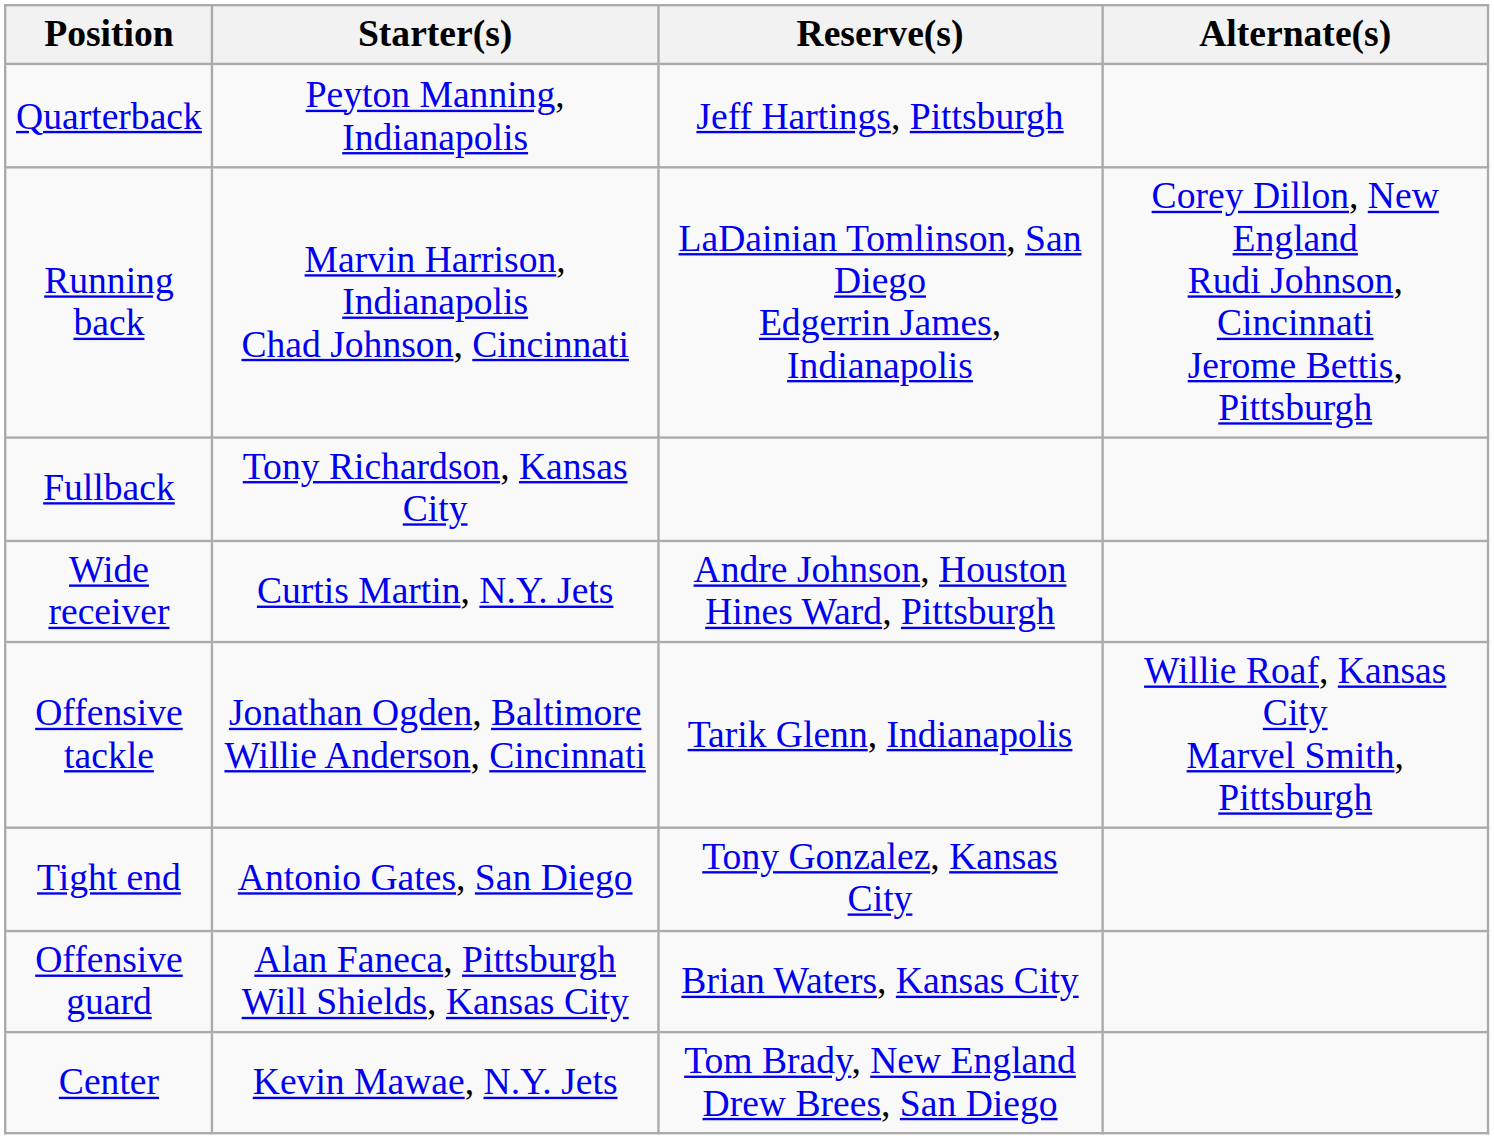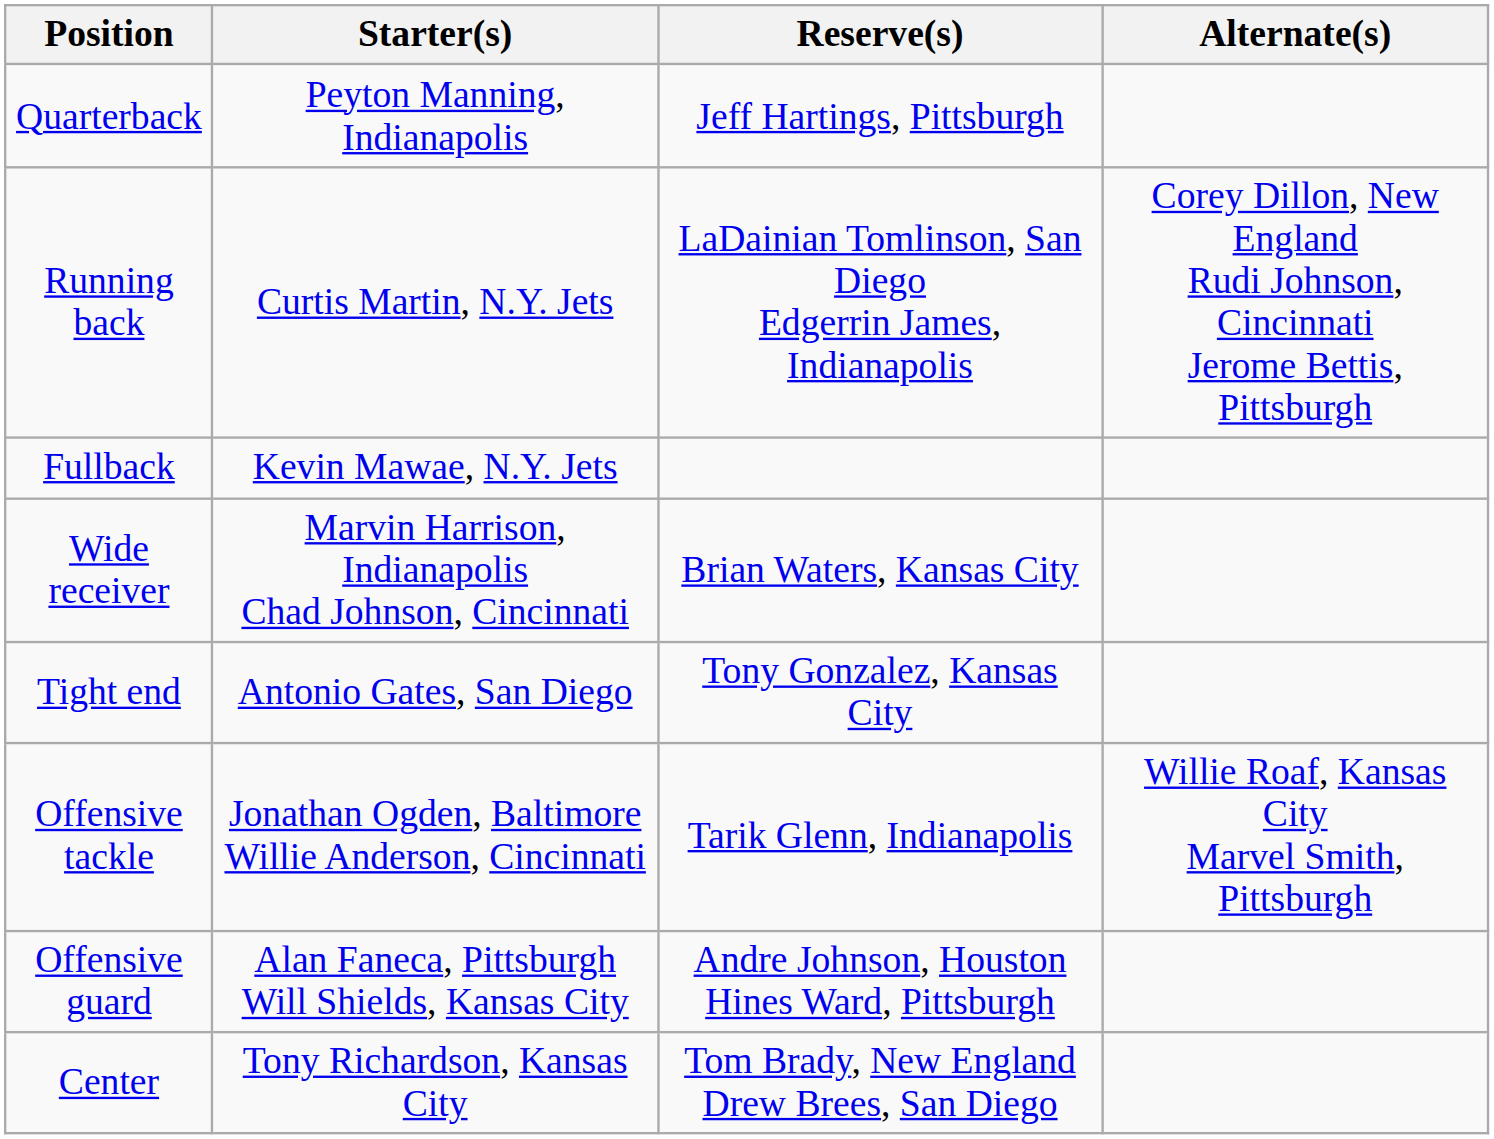Running back | Starter(s): Marvin Harrison, Indianapolis Chad Johnson, Cincinnati -> Curtis Martin, N.Y. Jets
Fullback | Starter(s): Tony Richardson, Kansas City -> Kevin Mawae, N.Y. Jets
Wide receiver | Starter(s): Curtis Martin, N.Y. Jets -> Marvin Harrison, Indianapolis Chad Johnson, Cincinnati
Wide receiver | Reserve(s): Andre Johnson, Houston Hines Ward, Pittsburgh -> Brian Waters, Kansas City
rows swapped: Tight end <-> Offensive tackle
Offensive guard | Reserve(s): Brian Waters, Kansas City -> Andre Johnson, Houston Hines Ward, Pittsburgh
Center | Starter(s): Kevin Mawae, N.Y. Jets -> Tony Richardson, Kansas City
